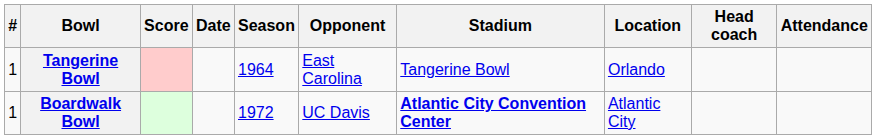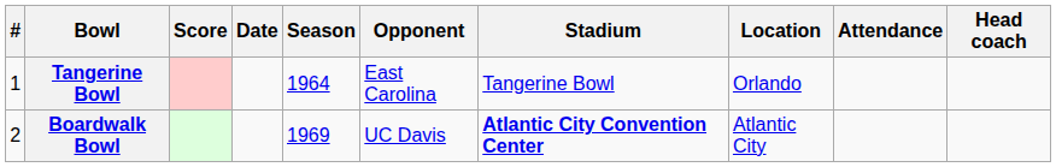columns swapped: Attendance <-> Head coach
Boardwalk Bowl | #: 1 -> 2
Boardwalk Bowl | Season: 1972 -> 1969
